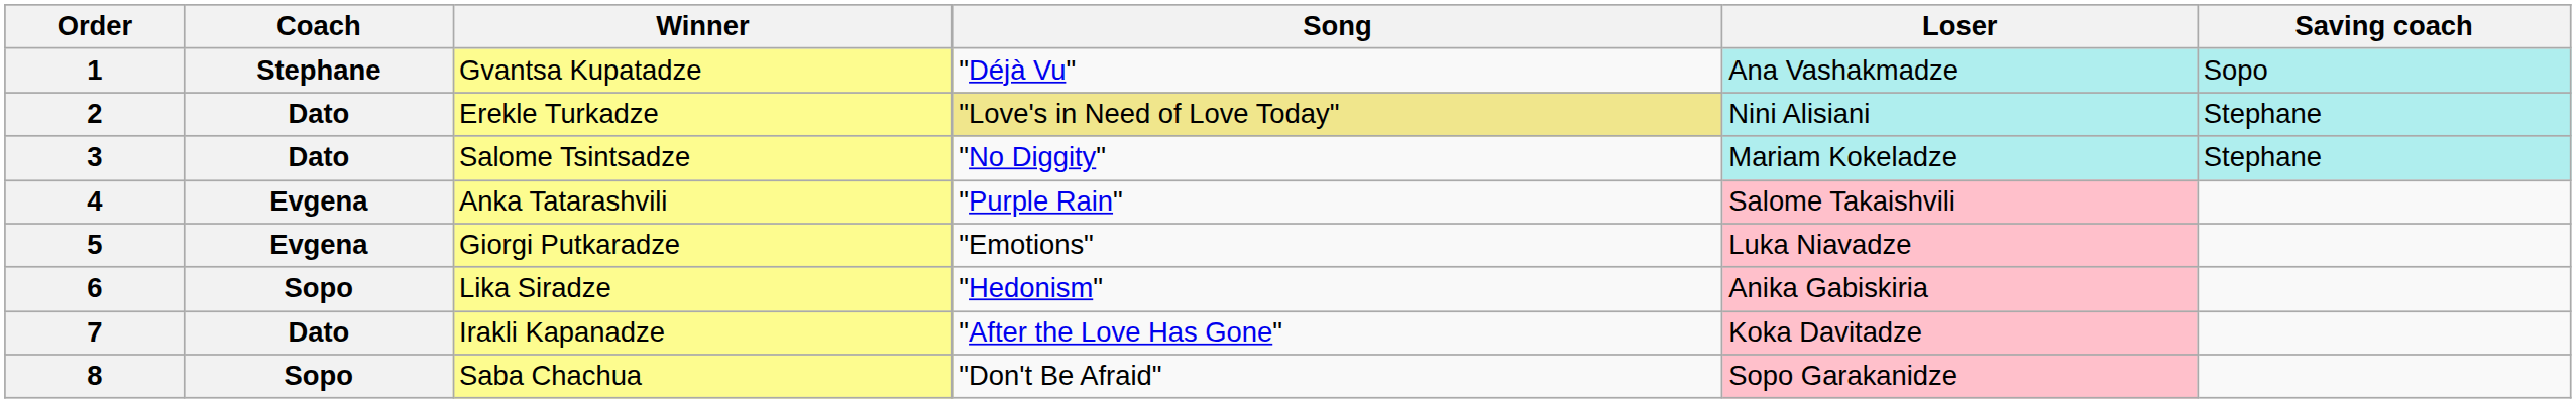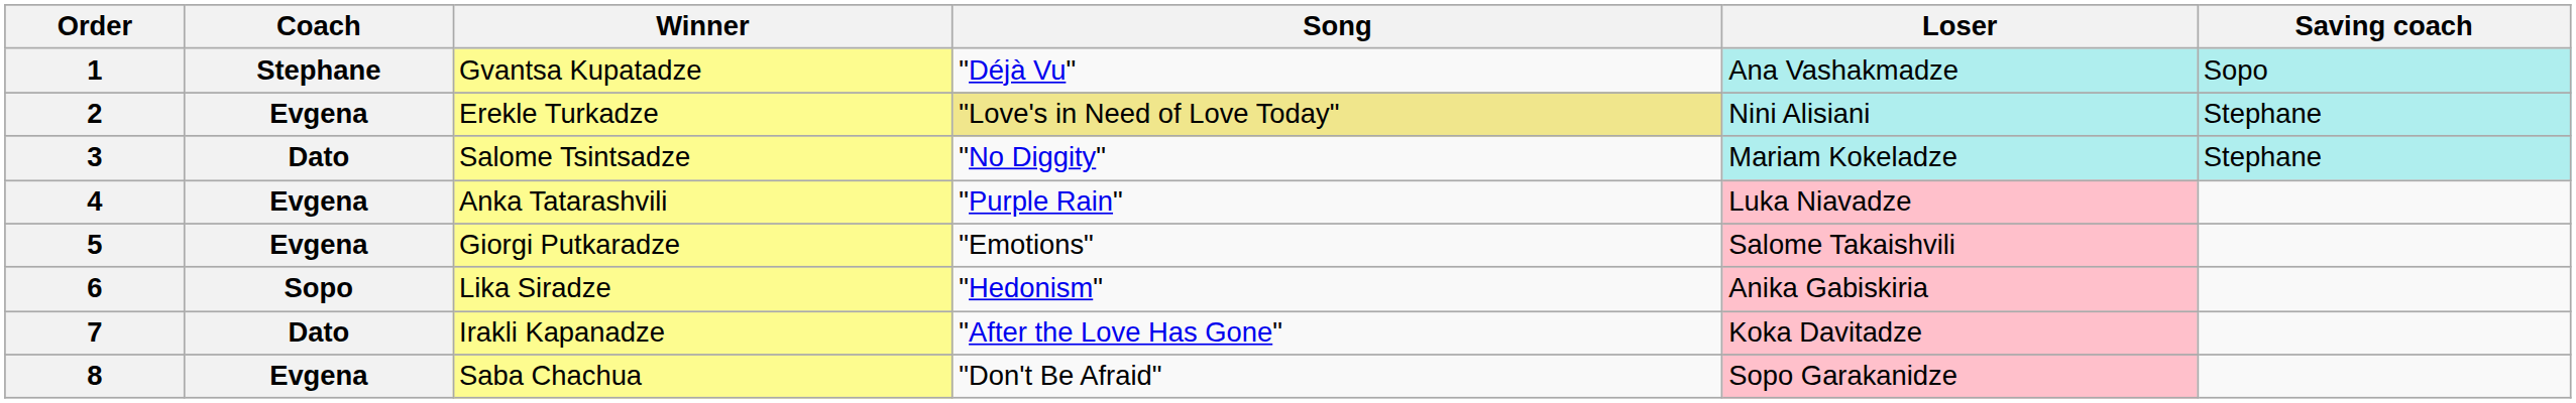2 | Coach: Dato -> Evgena
4 | Loser: Salome Takaishvili -> Luka Niavadze
5 | Loser: Luka Niavadze -> Salome Takaishvili
8 | Coach: Sopo -> Evgena
